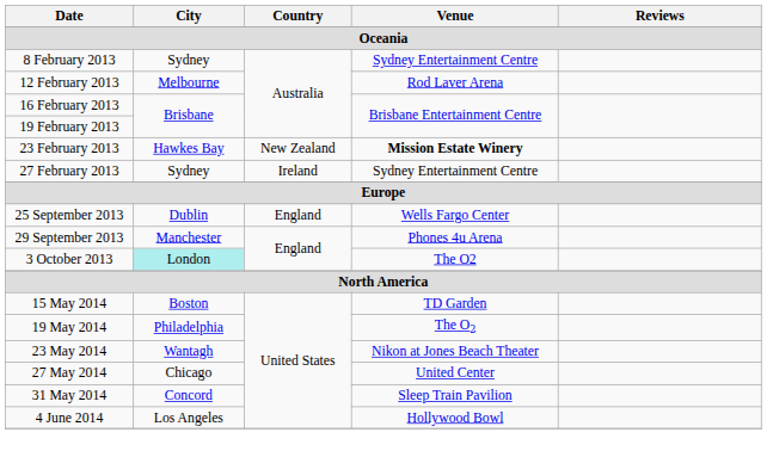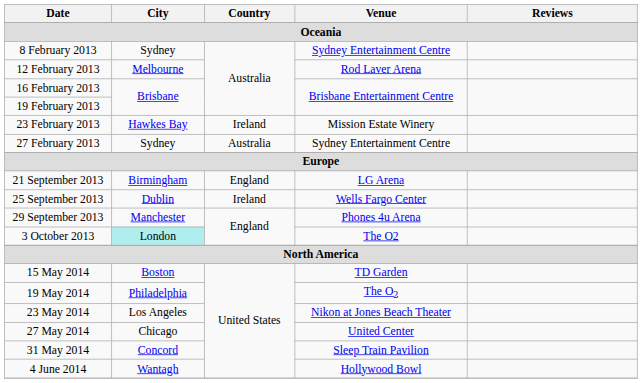23 February 2013 | Country: New Zealand -> Ireland
23 February 2013 | Venue: bold -> normal
27 February 2013 | Country: Ireland -> Australia
+ row: 21 September 2013 | Birmingham | England | LG Arena
25 September 2013 | Country: England -> Ireland
23 May 2014 | City: Wantagh -> Los Angeles
4 June 2014 | City: Los Angeles -> Wantagh
